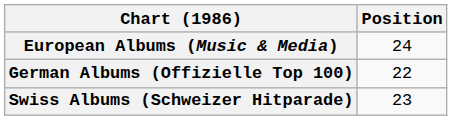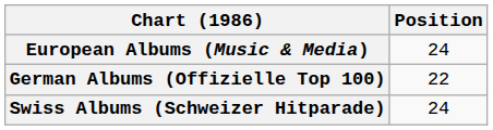Swiss Albums (Schweizer Hitparade) | Position: 23 -> 24
